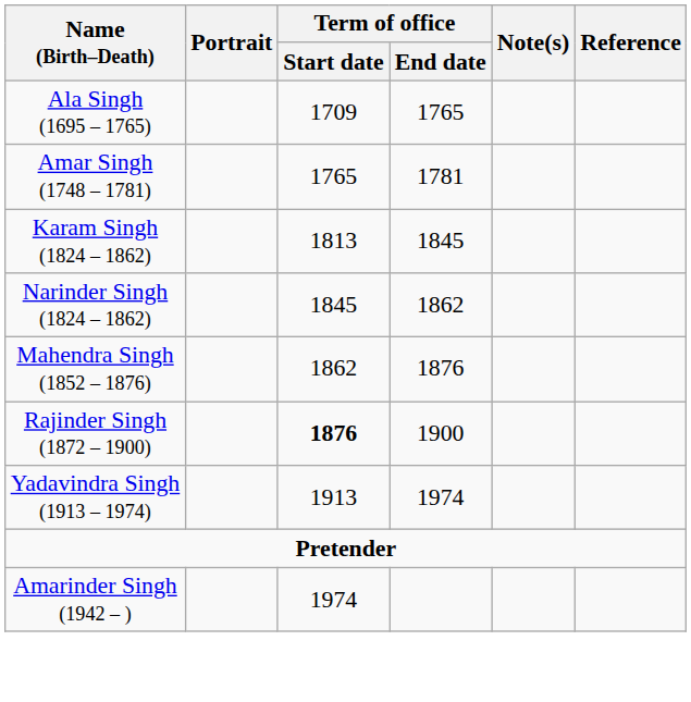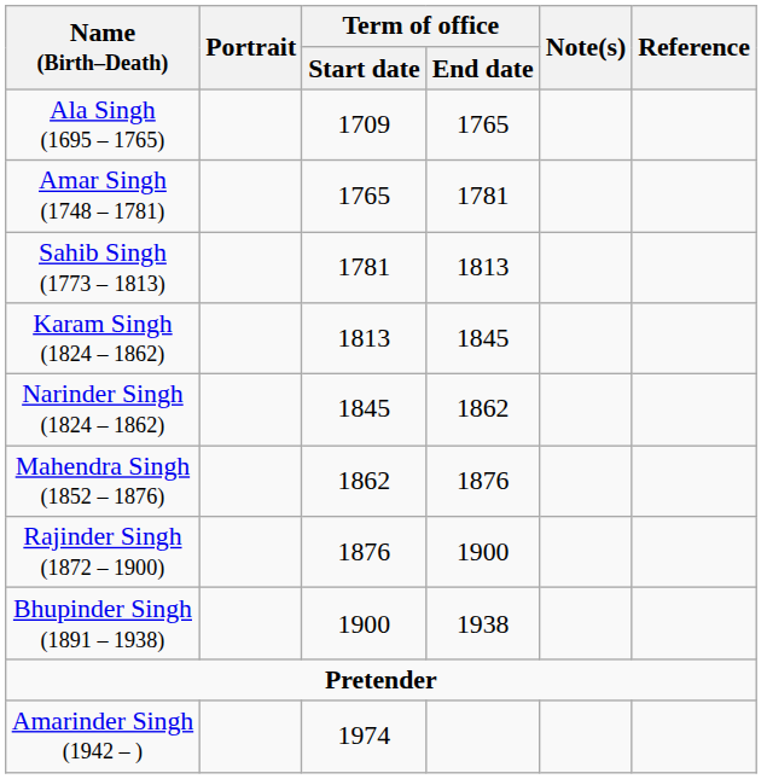+ row: Sahib Singh (1773 – 1813) | 1781 | 1813
Rajinder Singh (1872 – 1900) | Term of office / Start date: bold -> normal
+ row: Bhupinder Singh (1891 – 1938) | 1900 | 1938
- row: Yadavindra Singh (1913 – 1974) | 1913 | 1974
